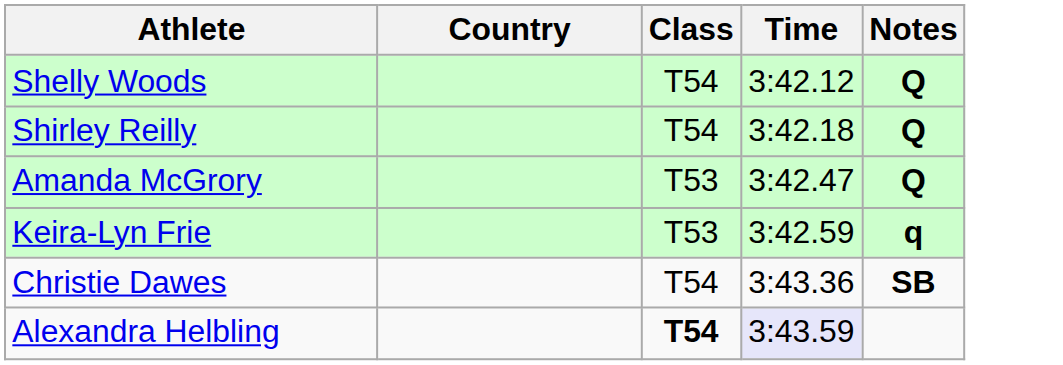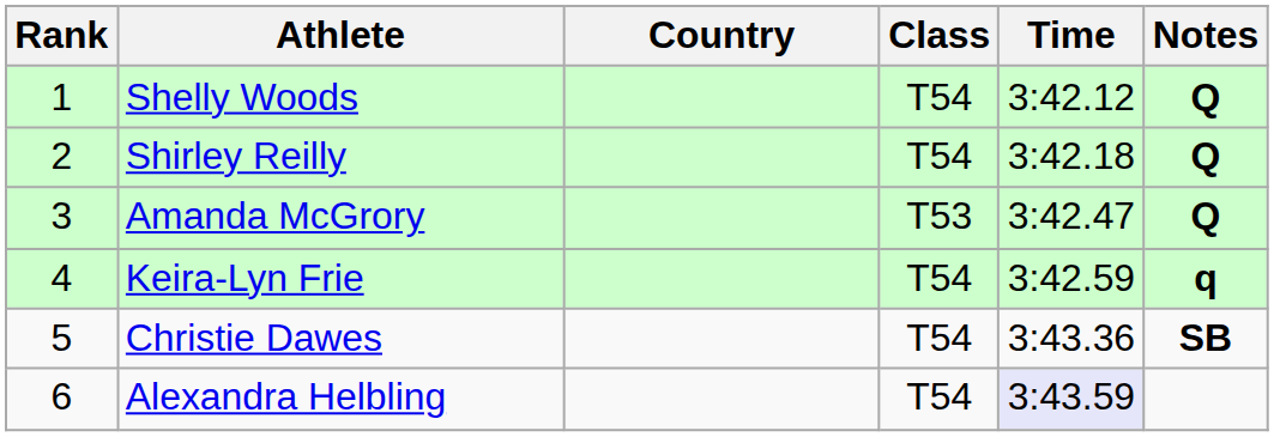+ column: Rank | 1 | 2 | 3 | 4 | 5 | 6
Keira-Lyn Frie | Class: T53 -> T54
Alexandra Helbling | Class: bold -> normal
